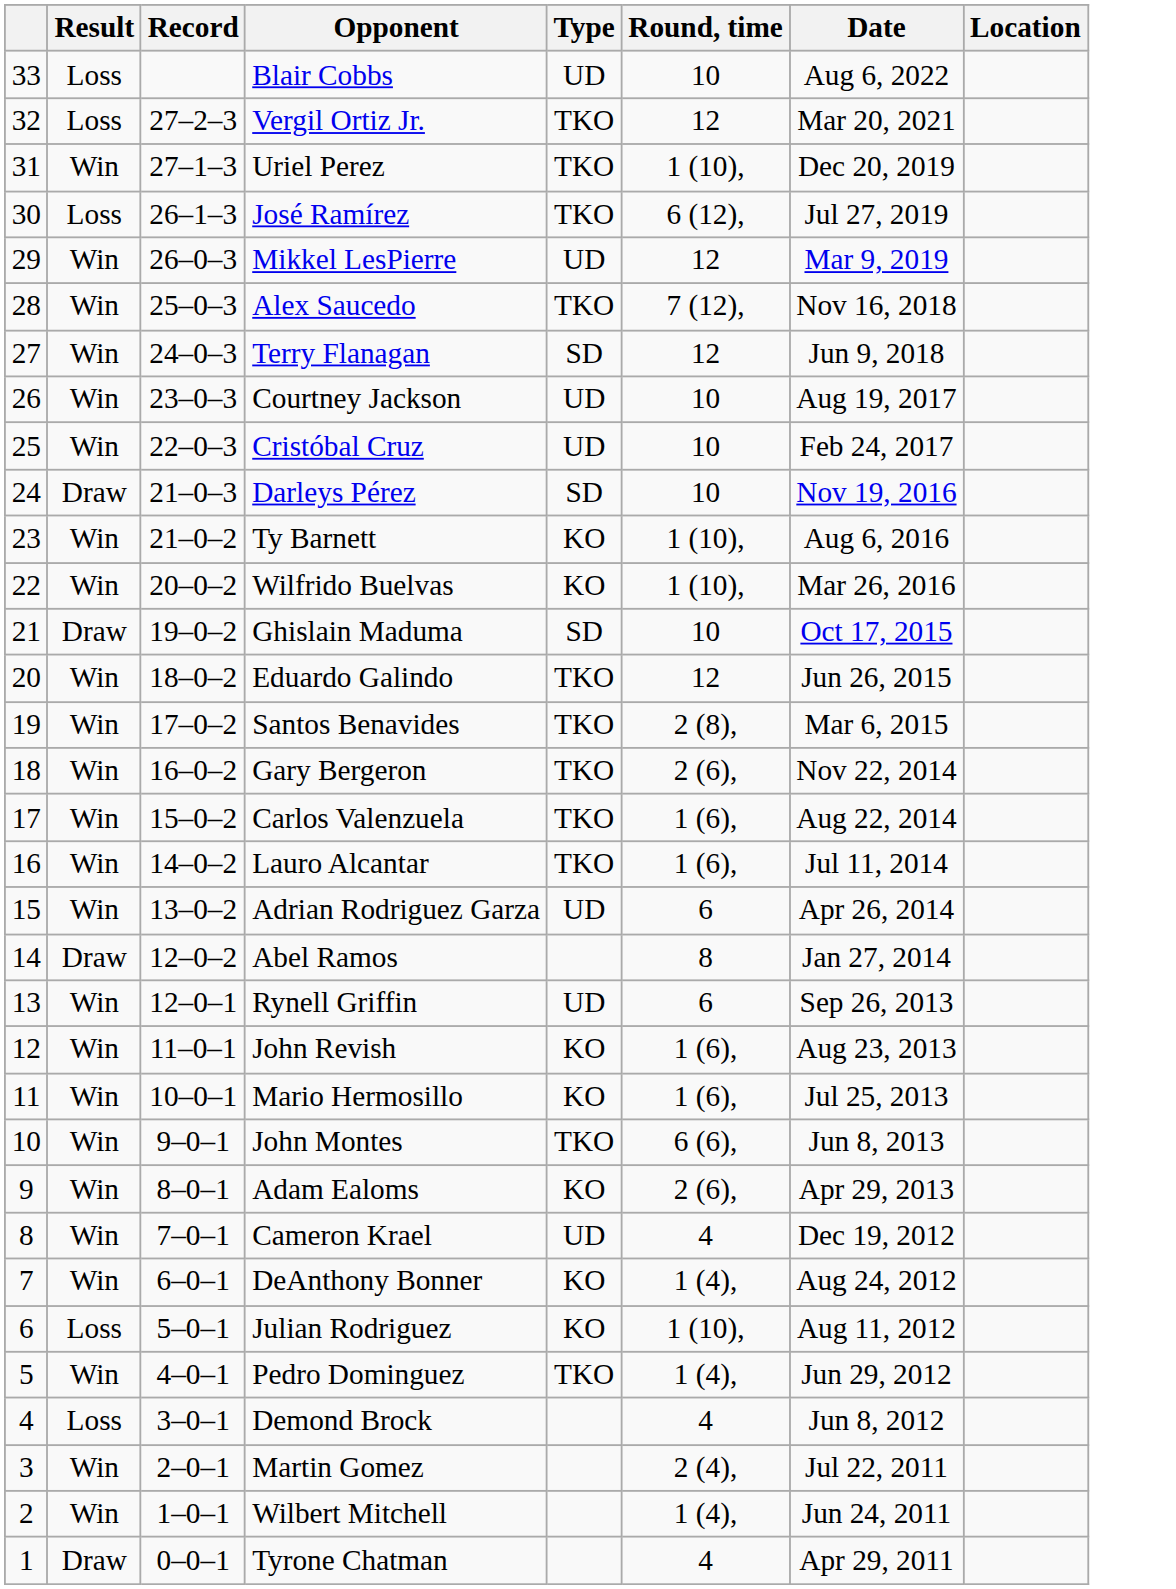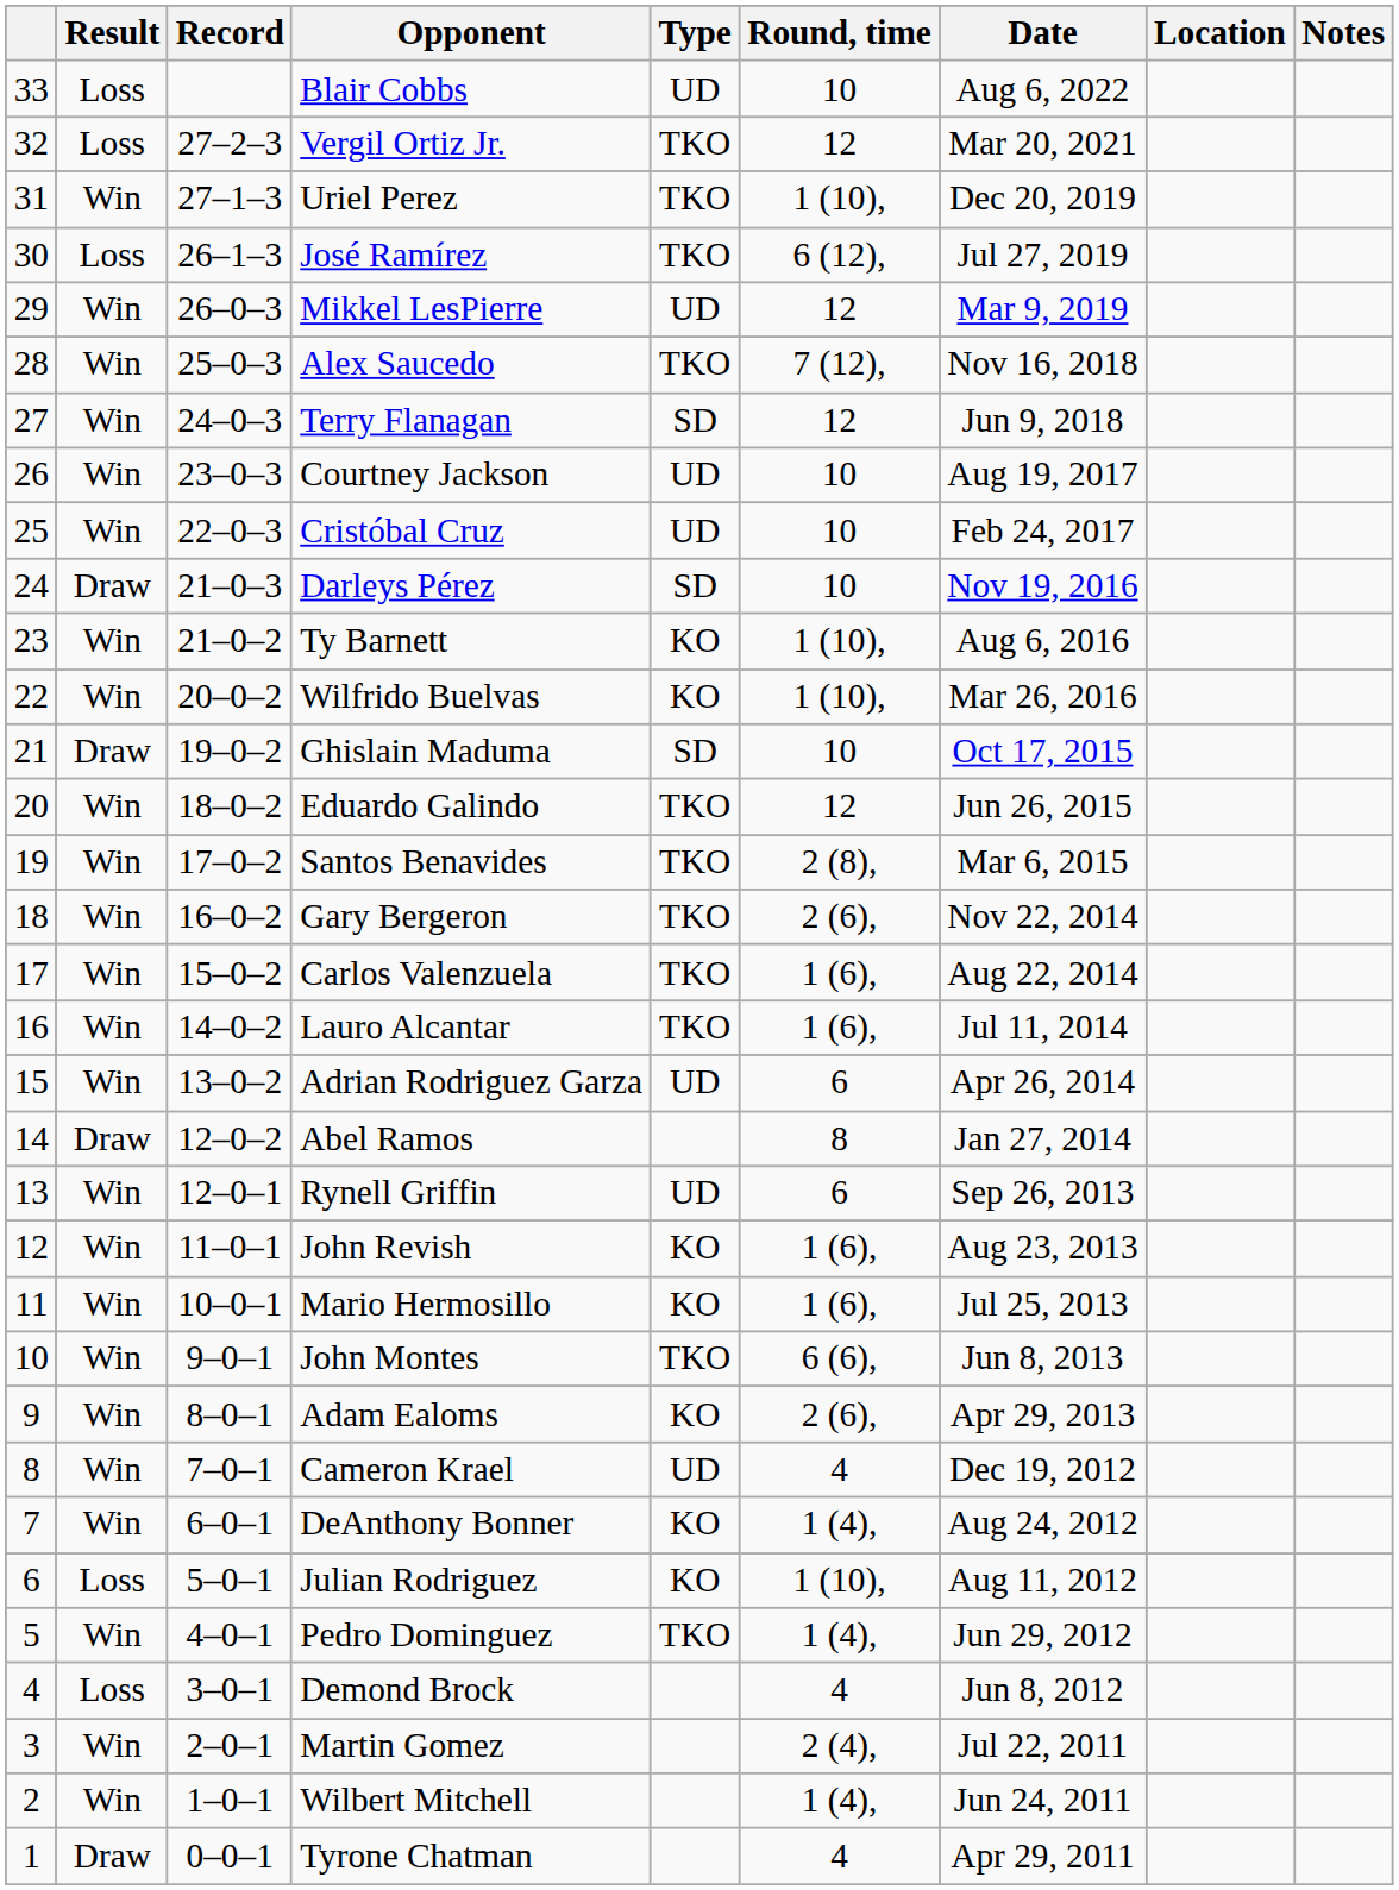+ column: Notes
